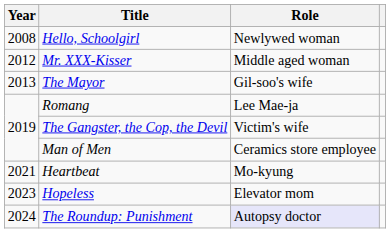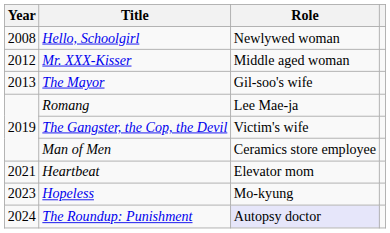Heartbeat | Role: Mo-kyung -> Elevator mom
Hopeless | Role: Elevator mom -> Mo-kyung
